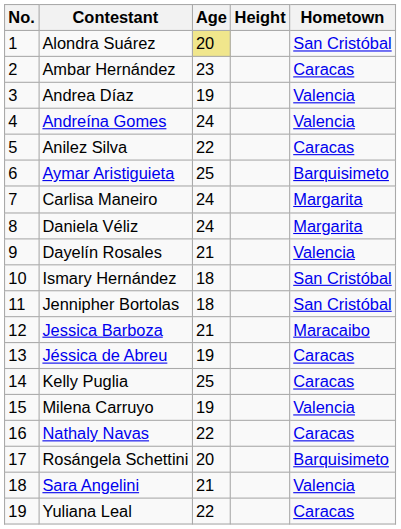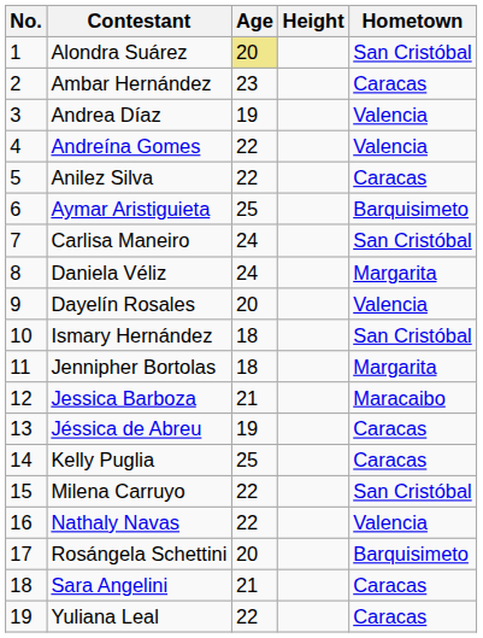Andreína Gomes | Age: 24 -> 22
Carlisa Maneiro | Hometown: Margarita -> San Cristóbal
Dayelín Rosales | Age: 21 -> 20
Jennipher Bortolas | Hometown: San Cristóbal -> Margarita
Milena Carruyo | Age: 19 -> 22
Milena Carruyo | Hometown: Valencia -> San Cristóbal
Nathaly Navas | Hometown: Caracas -> Valencia
Sara Angelini | Hometown: Valencia -> Caracas
